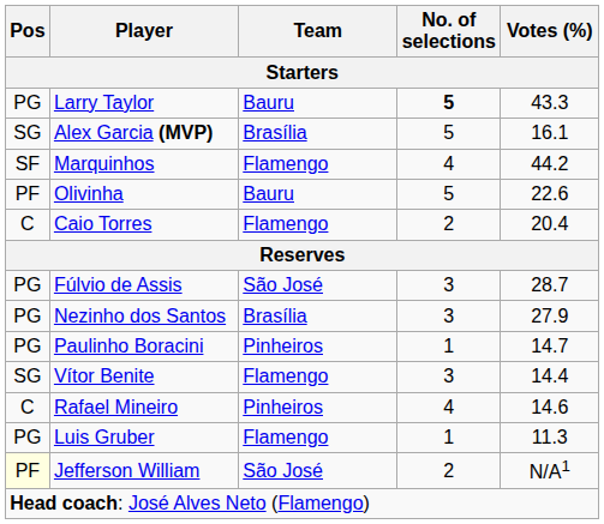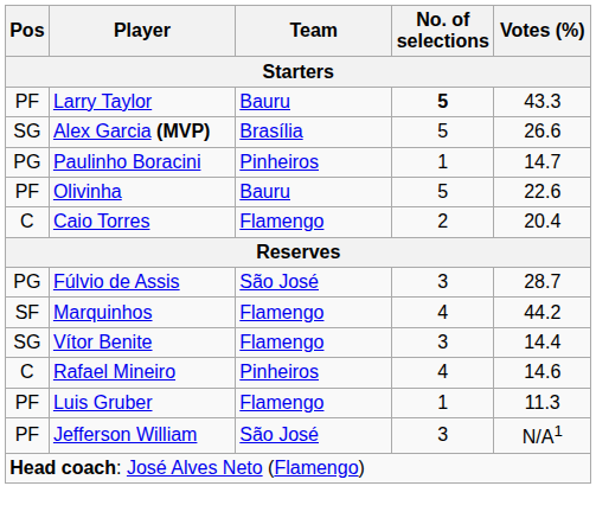Larry Taylor | Pos: PG -> PF
Alex Garcia (MVP) | Votes (%): 16.1 -> 26.6
rows swapped: Marquinhos <-> Paulinho Boracini
- row: PG | Nezinho dos Santos | Brasília | 3 | 27.9
Luis Gruber | Pos: PG -> PF
Jefferson William | Pos: lightyellow background -> no background
Jefferson William | No. of selections: 2 -> 3
